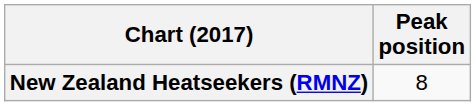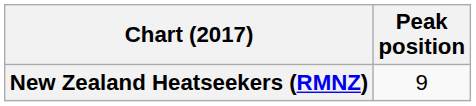New Zealand Heatseekers (RMNZ) | Peak position: 8 -> 9
